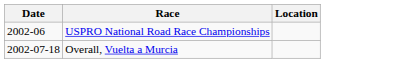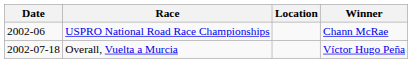+ column: Winner | Chann McRae | Víctor Hugo Peña
